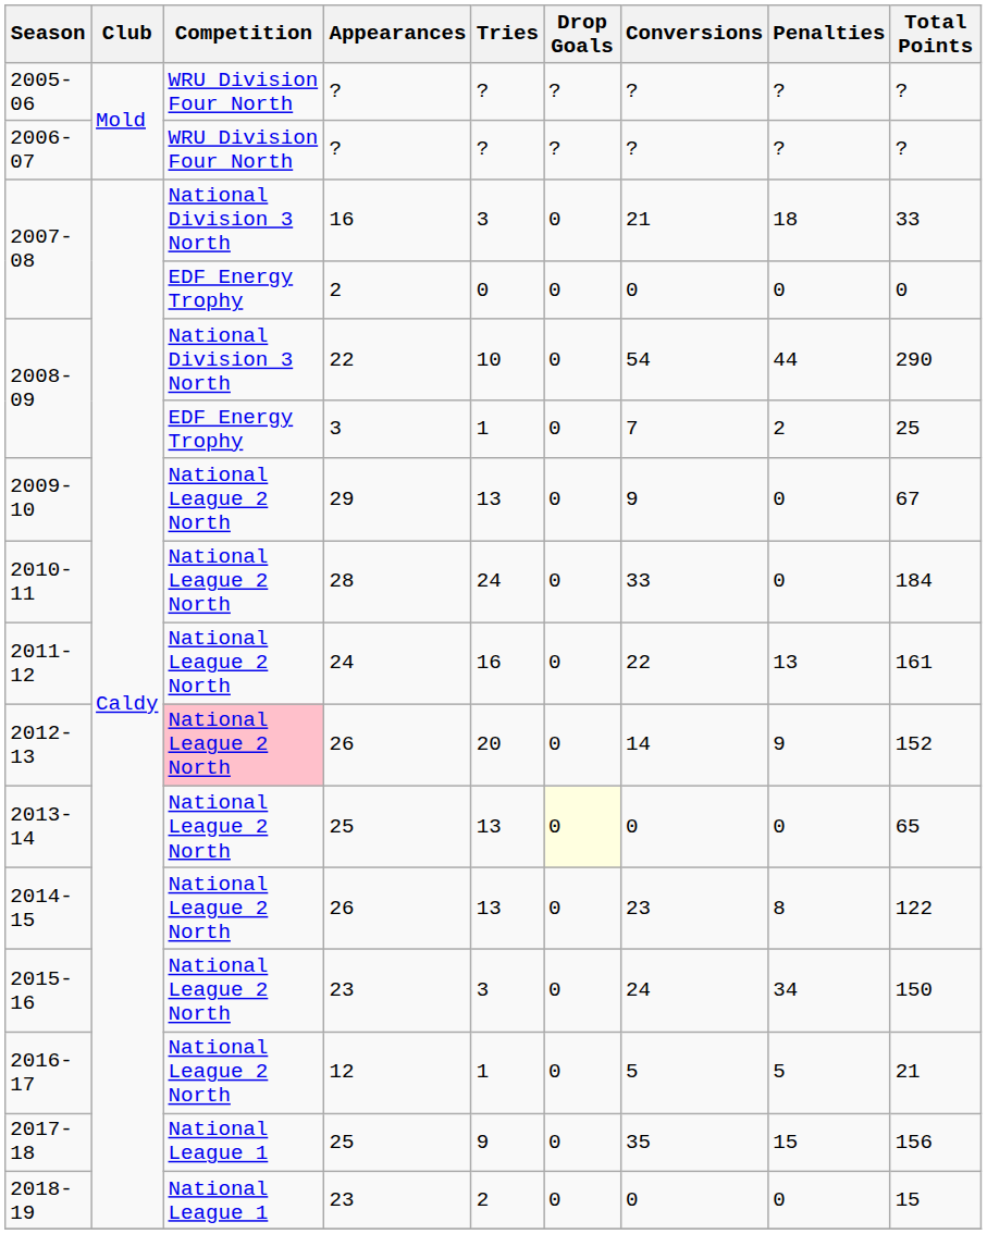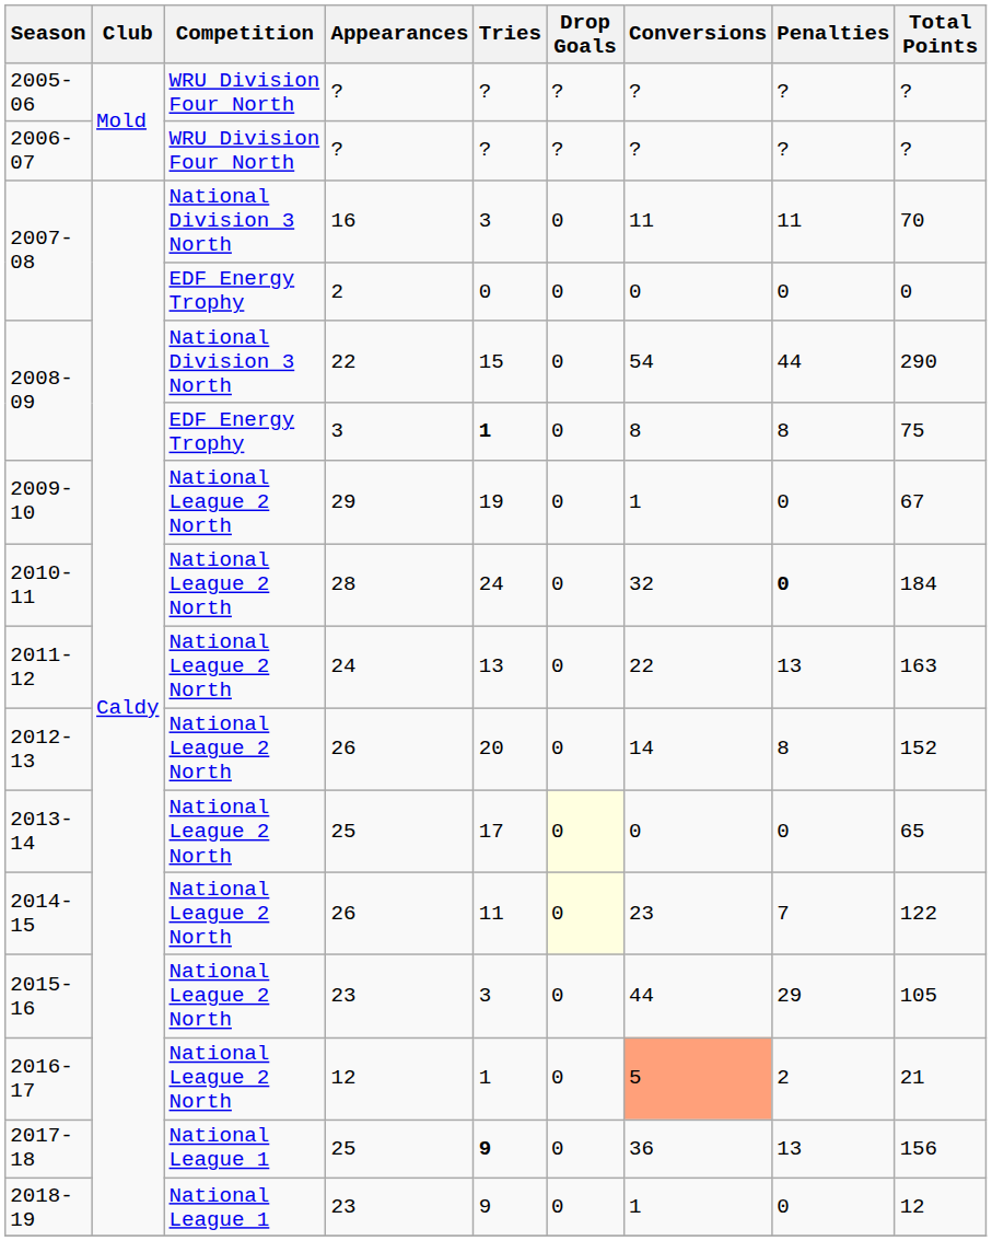2007-08 / 16 | Conversions: 21 -> 11
2007-08 / 16 | Penalties: 18 -> 11
2007-08 / 16 | Total Points: 33 -> 70
2008-09 / 22 | Tries: 10 -> 15
2008-09 / 3 | Tries: normal -> bold
2008-09 / 3 | Conversions: 7 -> 8
2008-09 / 3 | Penalties: 2 -> 8
2008-09 / 3 | Total Points: 25 -> 75
2009-10 | Tries: 13 -> 19
2009-10 | Conversions: 9 -> 1
2010-11 | Conversions: 33 -> 32
2010-11 | Penalties: normal -> bold
2011-12 | Tries: 16 -> 13
2011-12 | Total Points: 161 -> 163
2012-13 | Competition: pink background -> no background
2012-13 | Penalties: 9 -> 8
2013-14 | Tries: 13 -> 17
2014-15 | Tries: 13 -> 11
2014-15 | Drop Goals: no background -> lightyellow background
2014-15 | Penalties: 8 -> 7
2015-16 | Conversions: 24 -> 44
2015-16 | Penalties: 34 -> 29
2015-16 | Total Points: 150 -> 105
2016-17 | Conversions: no background -> lightsalmon background
2016-17 | Penalties: 5 -> 2
2017-18 | Tries: normal -> bold
2017-18 | Conversions: 35 -> 36
2017-18 | Penalties: 15 -> 13
2018-19 | Tries: 2 -> 9
2018-19 | Conversions: 0 -> 1
2018-19 | Total Points: 15 -> 12
